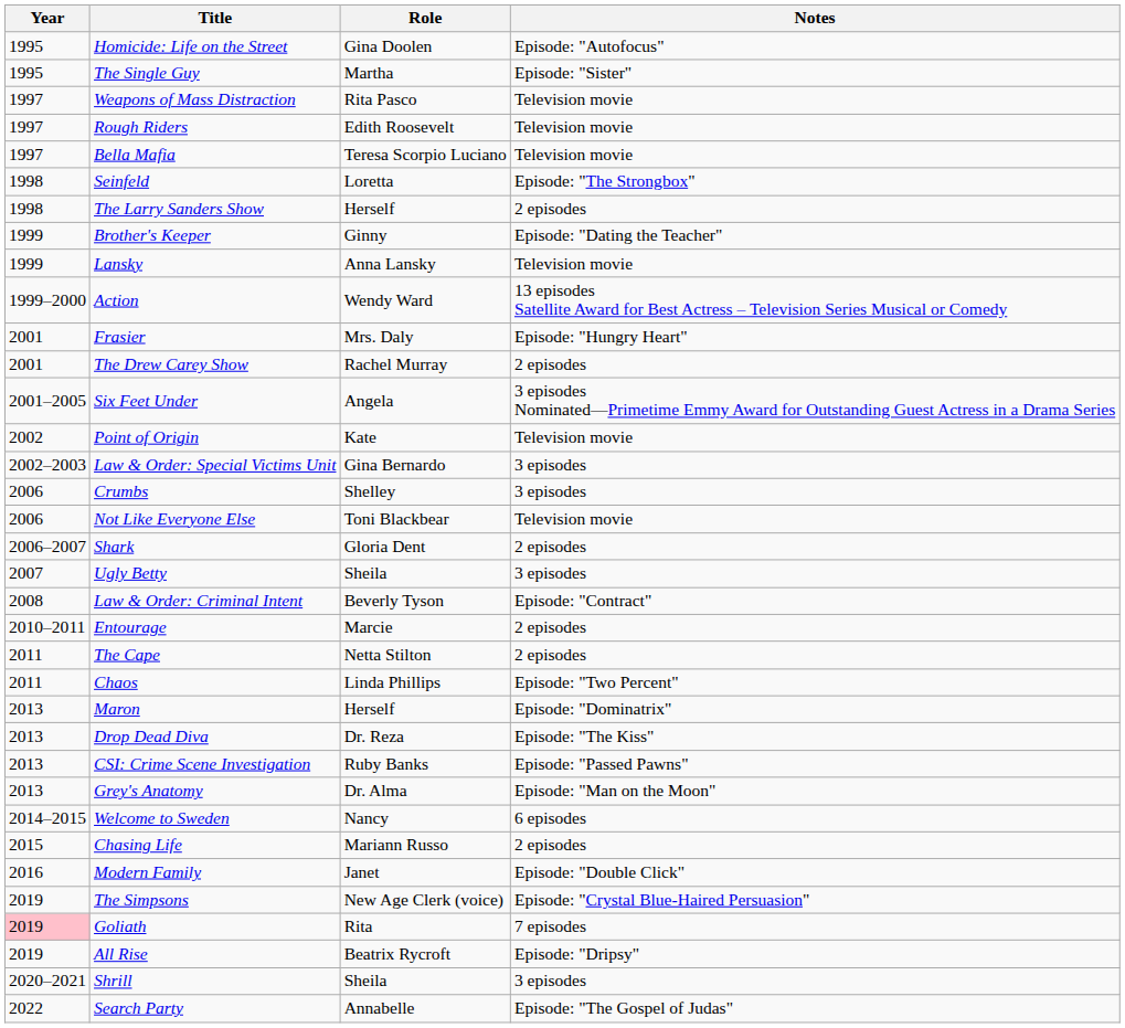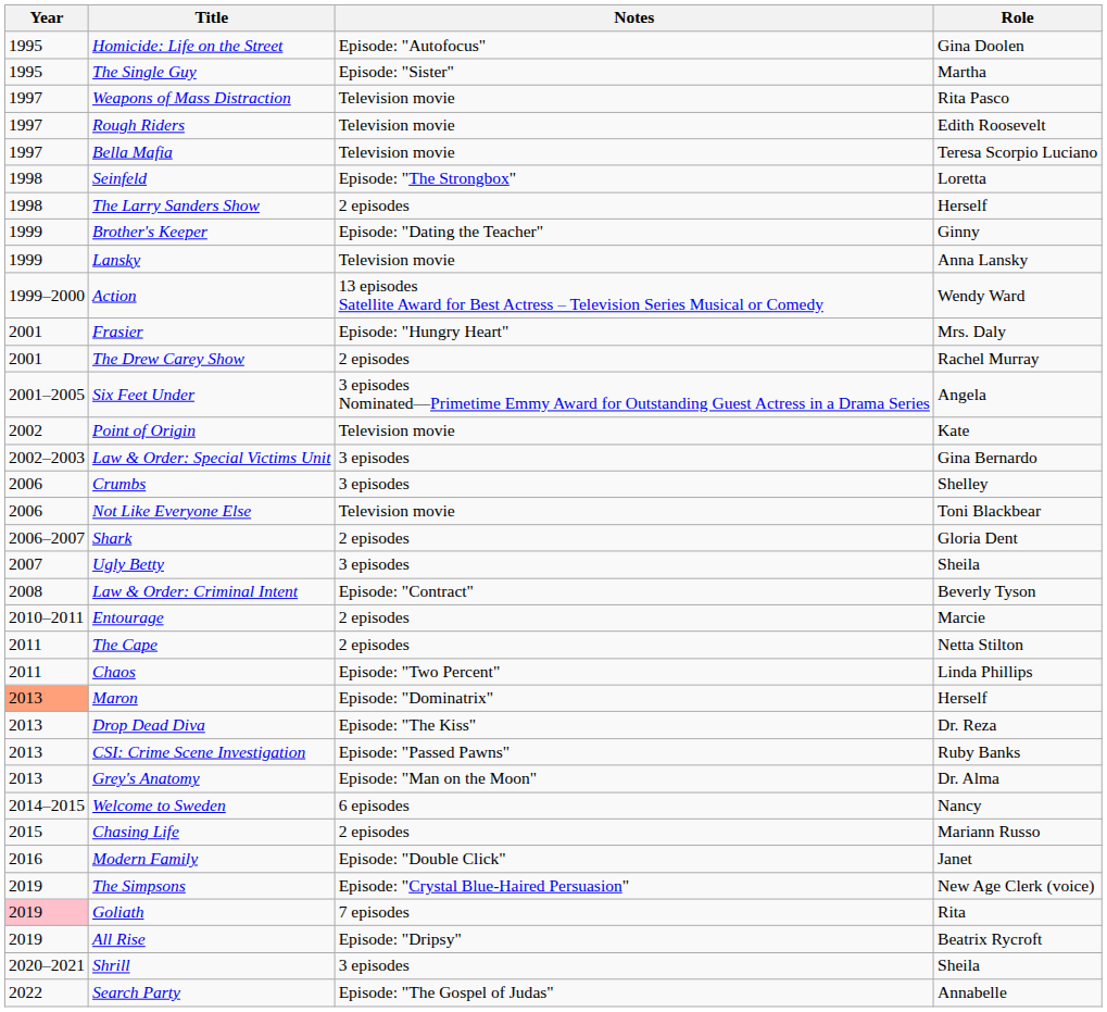columns swapped: Role <-> Notes
Maron | Year: no background -> lightsalmon background
